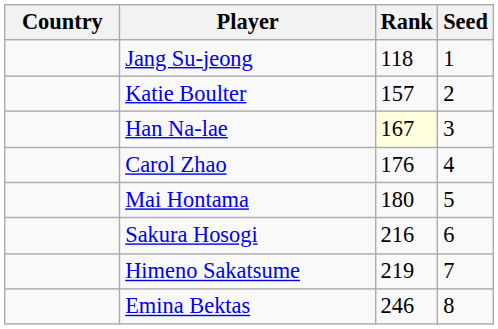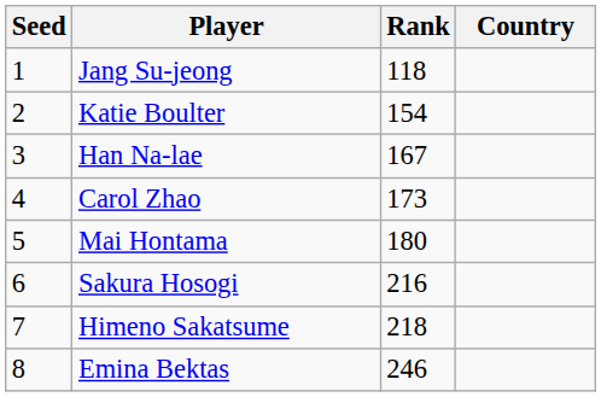columns swapped: Country <-> Seed
Katie Boulter | Rank: 157 -> 154
Han Na-lae | Rank: lightyellow background -> no background
Carol Zhao | Rank: 176 -> 173
Himeno Sakatsume | Rank: 219 -> 218
